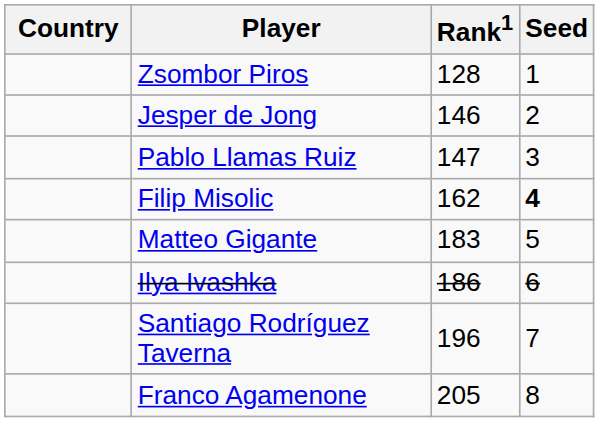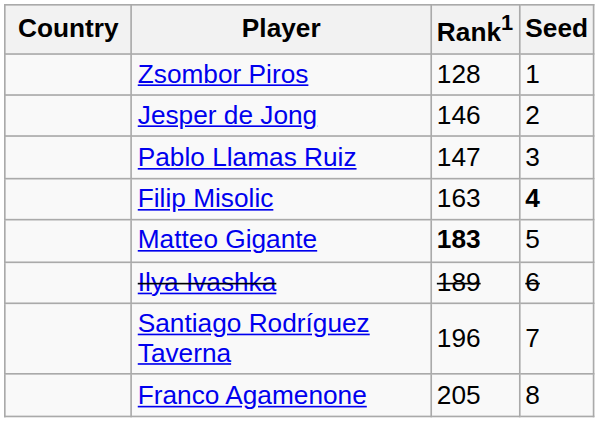Filip Misolic | Rank1: 162 -> 163
Matteo Gigante | Rank1: normal -> bold
Ilya Ivashka | Rank1: 186 -> 189
